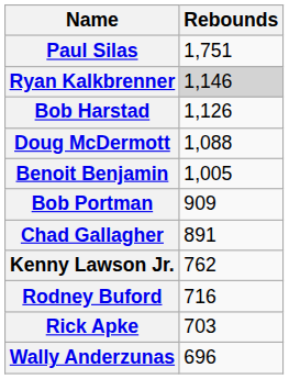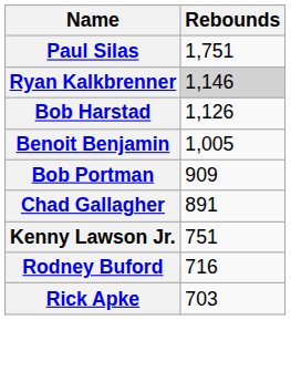- row: Doug McDermott | 1,088
Kenny Lawson Jr. | Rebounds: 762 -> 751
- row: Wally Anderzunas | 696
